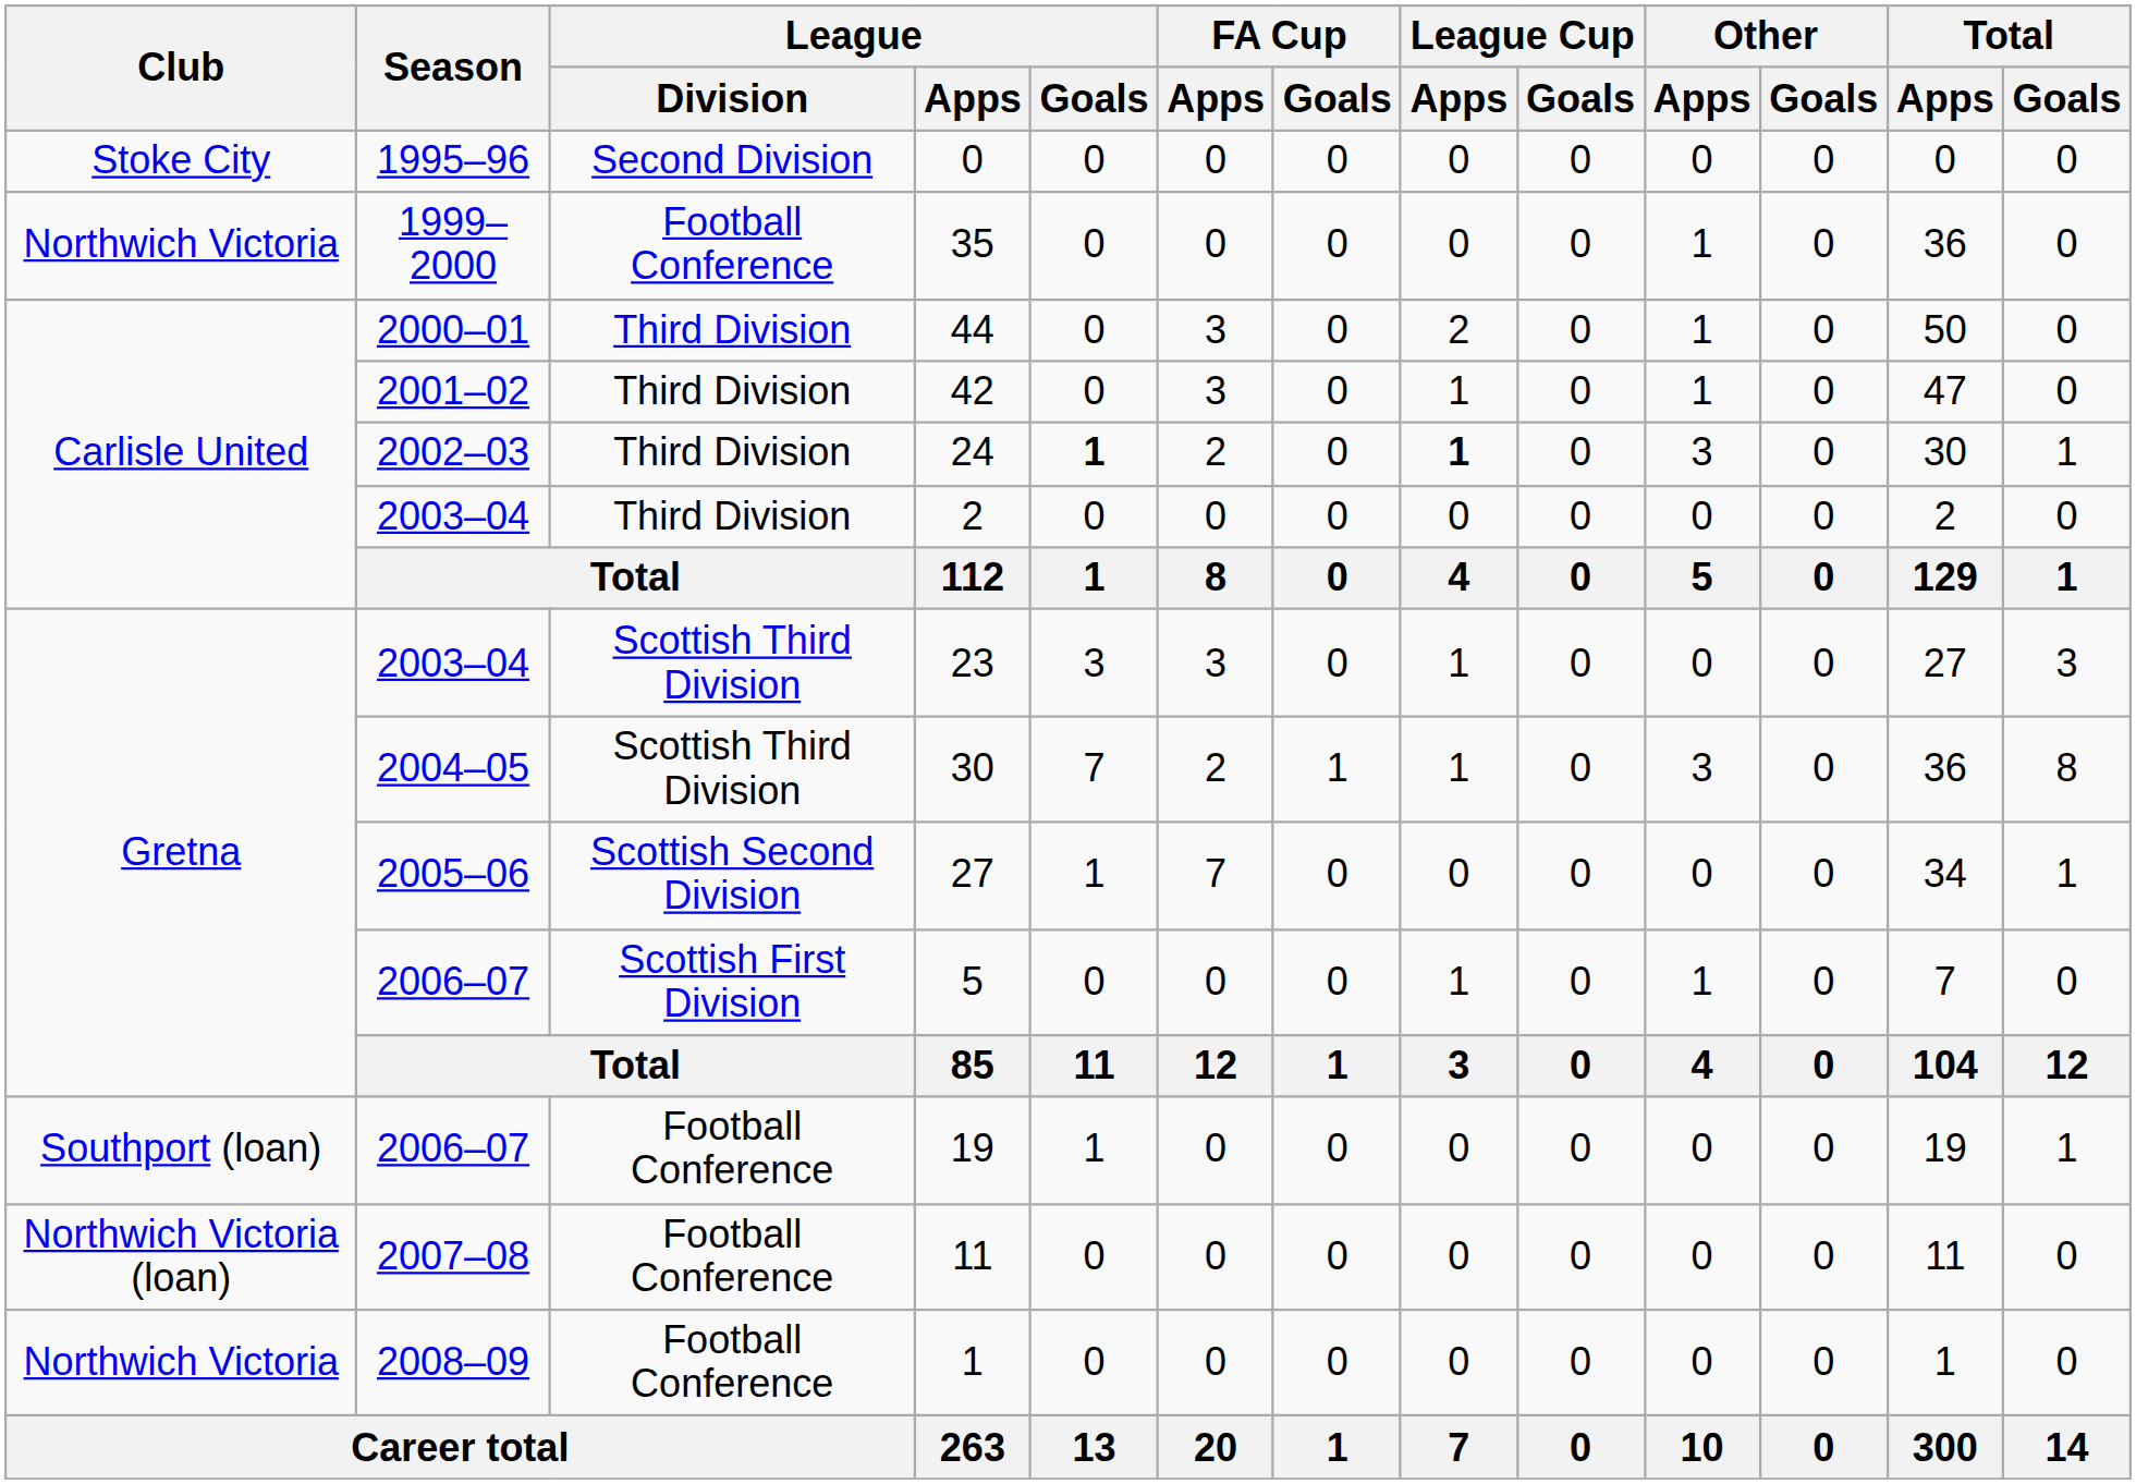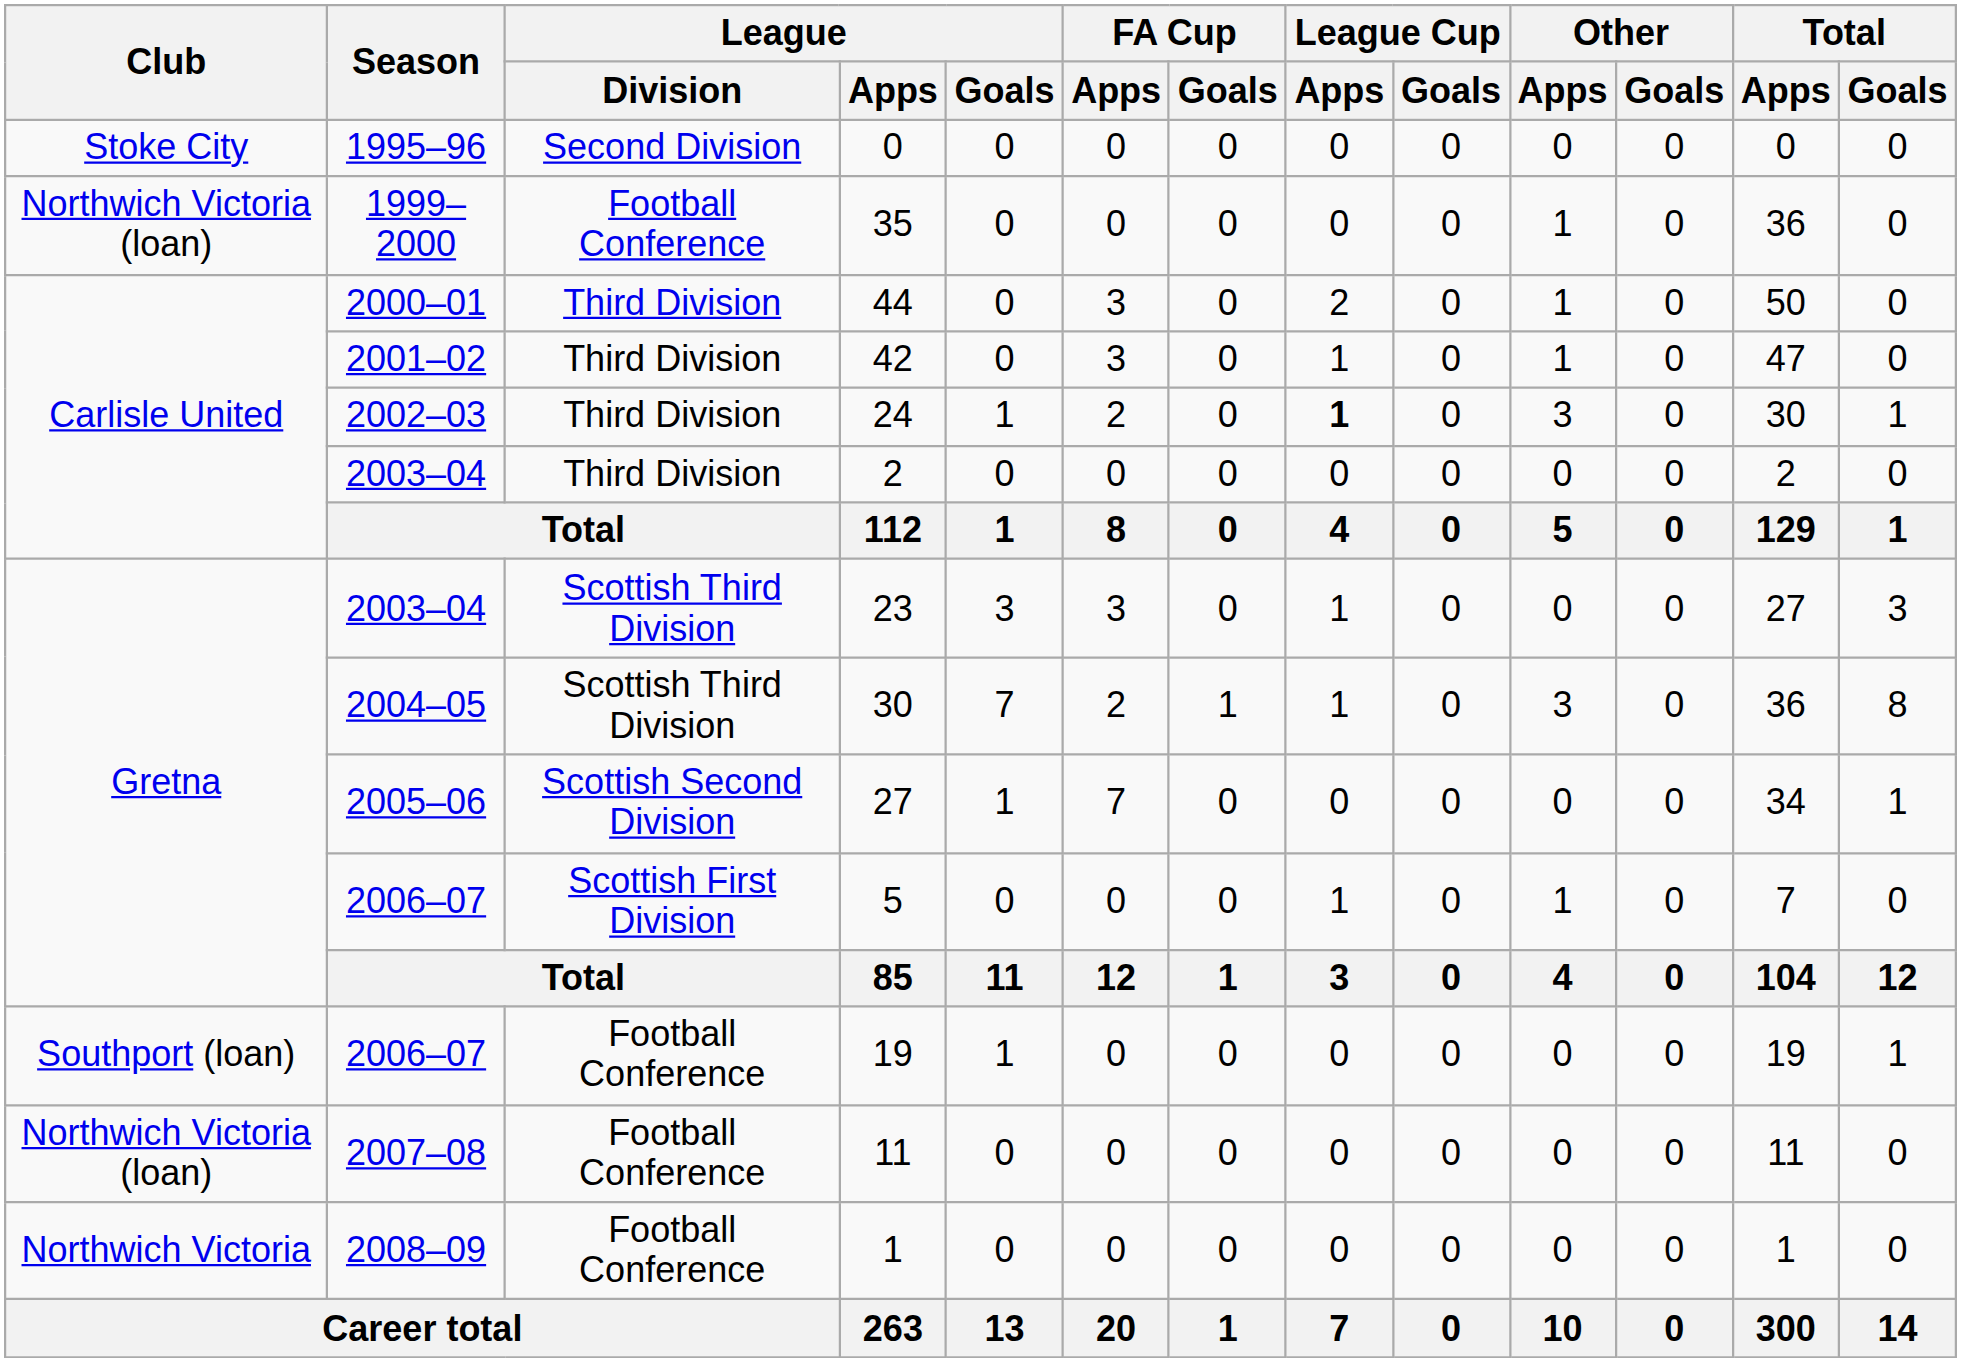35 | Club: Northwich Victoria -> Northwich Victoria (loan)
24 | League / Goals: bold -> normal
